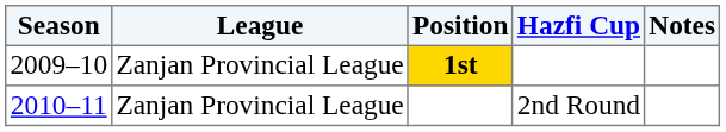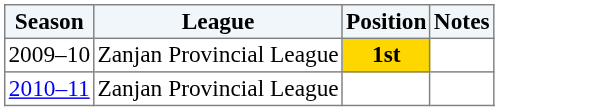- column: Hazfi Cup | 2nd Round
